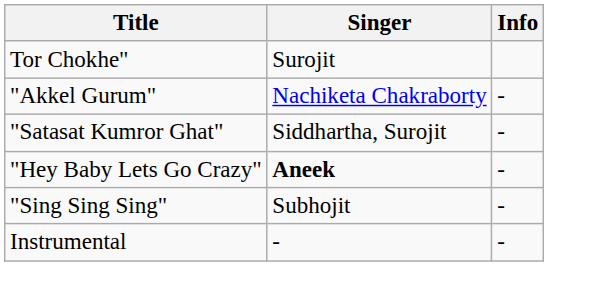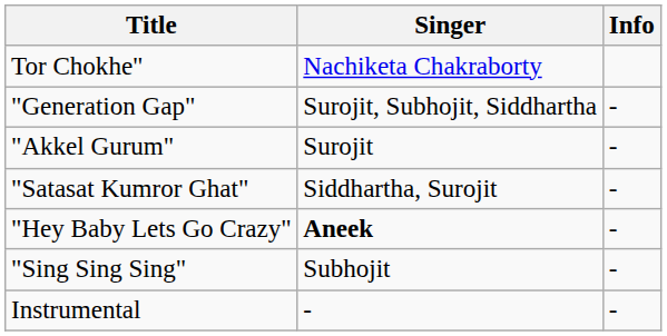Tor Chokhe" | Singer: Surojit -> Nachiketa Chakraborty
+ row: "Generation Gap" | Surojit, Subhojit, Siddhartha | -
"Akkel Gurum" | Singer: Nachiketa Chakraborty -> Surojit
